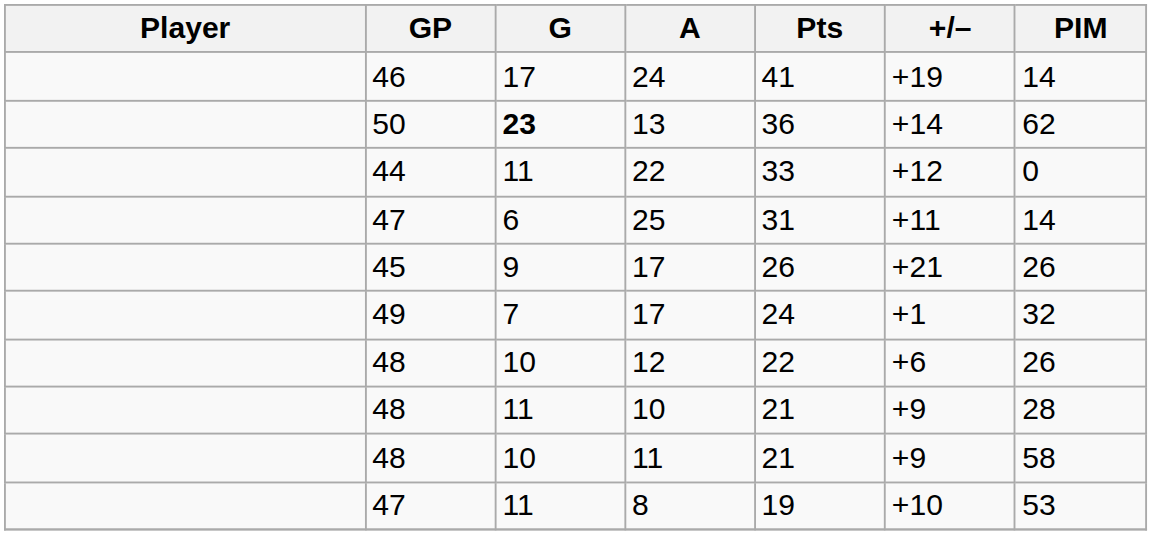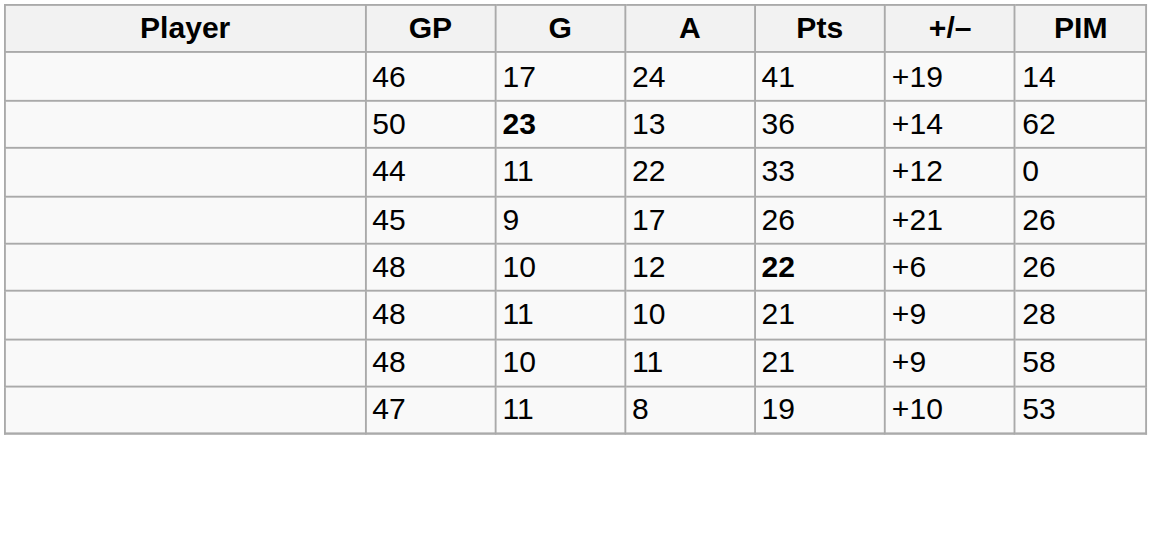- row: 47 | 6 | 25 | 31 | +11 | 14
- row: 49 | 7 | 17 | 24 | +1 | 32
12 | Pts: normal -> bold
